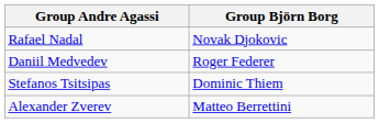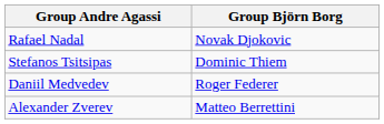rows swapped: Daniil Medvedev <-> Stefanos Tsitsipas
